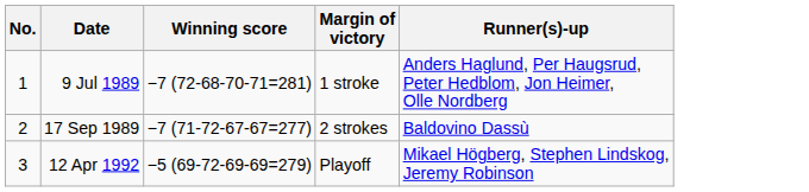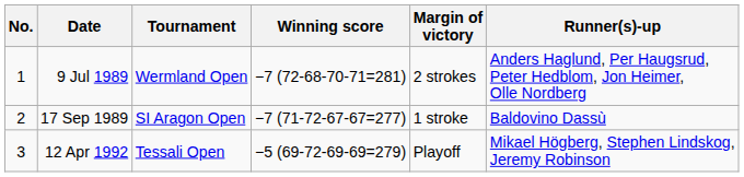+ column: Tournament | Wermland Open | SI Aragon Open | Tessali Open
9 Jul 1989 | Margin of victory: 1 stroke -> 2 strokes
17 Sep 1989 | Margin of victory: 2 strokes -> 1 stroke
